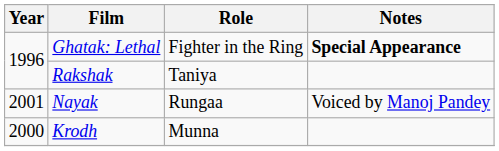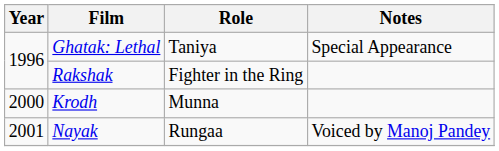Ghatak: Lethal | Role: Fighter in the Ring -> Taniya
Ghatak: Lethal | Notes: bold -> normal
Rakshak | Role: Taniya -> Fighter in the Ring
rows swapped: Krodh <-> Nayak
